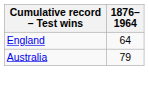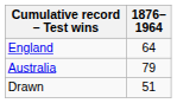+ row: Drawn | 51
